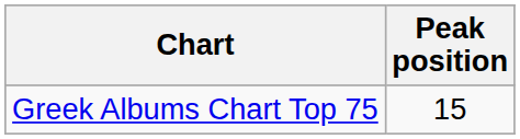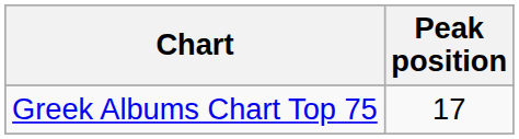Greek Albums Chart Top 75 | Peak position: 15 -> 17
